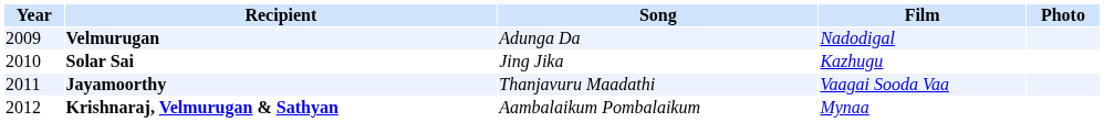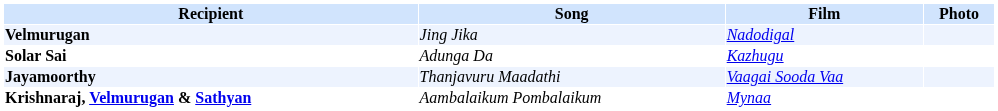- column: Year | 2009 | 2010 | 2011 | 2012
Velmurugan | Song: Adunga Da -> Jing Jika
Solar Sai | Song: Jing Jika -> Adunga Da
